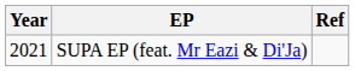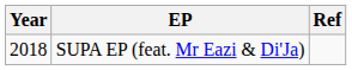SUPA EP (feat. Mr Eazi & Di'Ja) | Year: 2021 -> 2018
